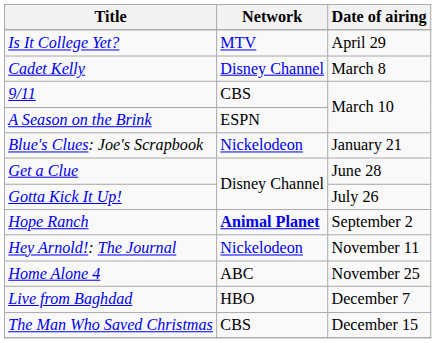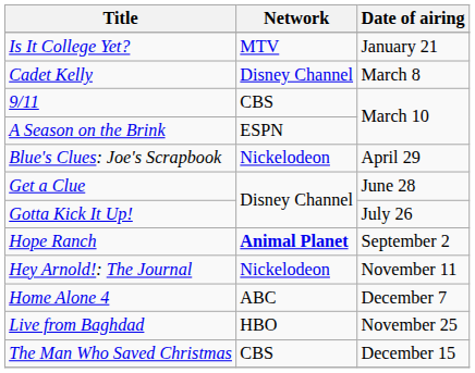Is It College Yet? | Date of airing: April 29 -> January 21
Blue's Clues: Joe's Scrapbook | Date of airing: January 21 -> April 29
Home Alone 4 | Date of airing: November 25 -> December 7
Live from Baghdad | Date of airing: December 7 -> November 25
